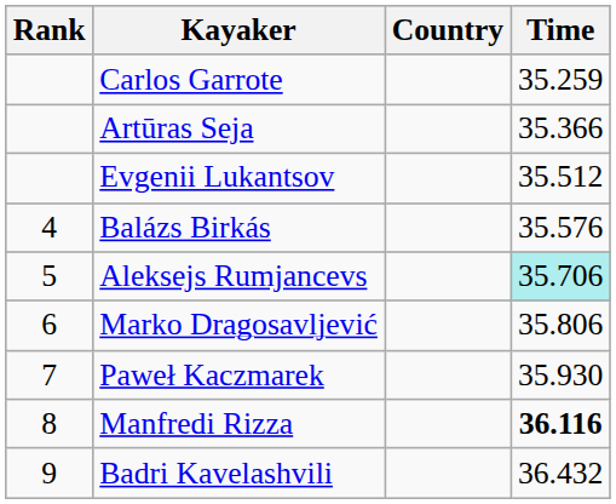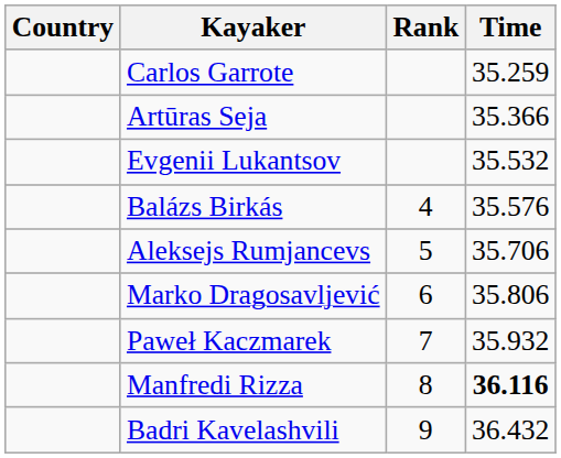columns swapped: Rank <-> Country
Evgenii Lukantsov | Time: 35.512 -> 35.532
Aleksejs Rumjancevs | Time: paleturquoise background -> no background
Paweł Kaczmarek | Time: 35.930 -> 35.932
